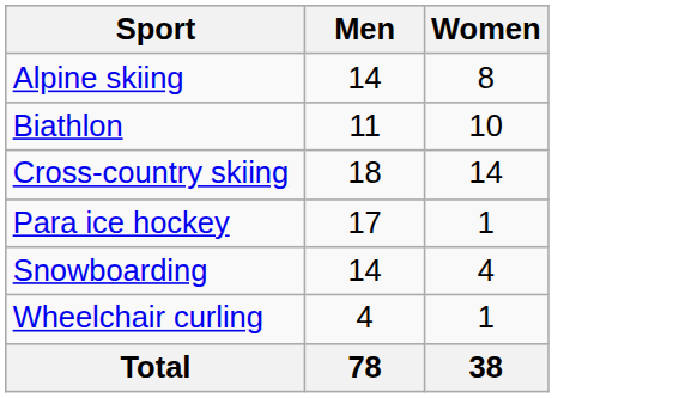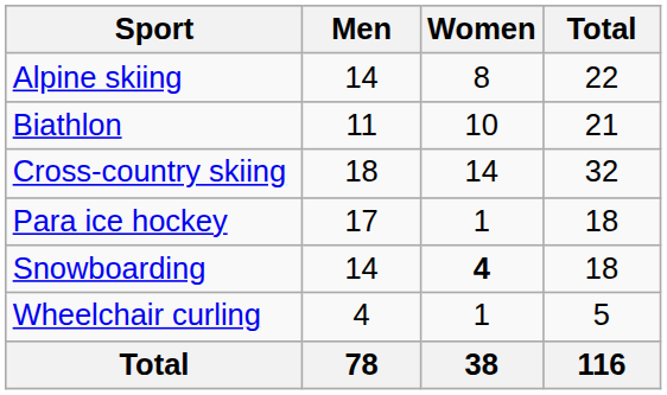+ column: Total | 22 | 21 | 32 | 18 | 18 | 5 | 116
Snowboarding | Women: normal -> bold
